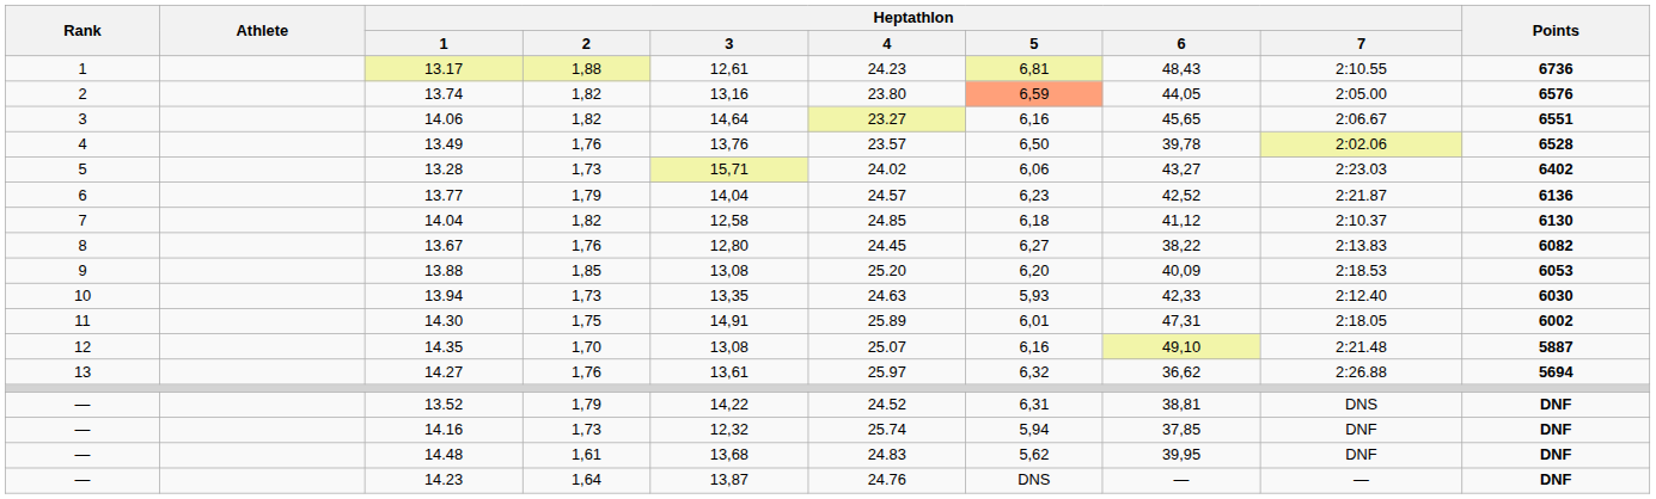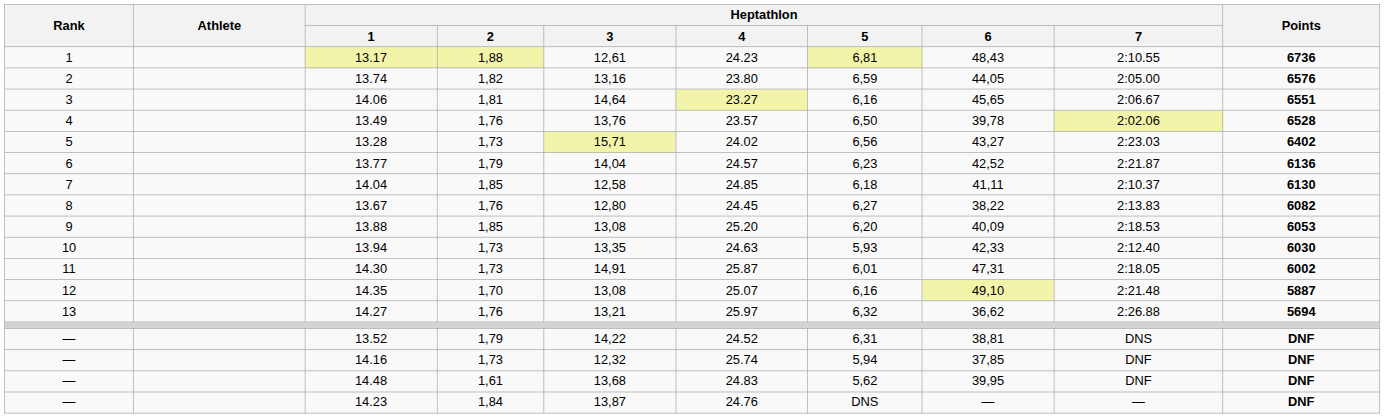13.74 | Heptathlon / 5: lightsalmon background -> no background
14.06 | Heptathlon / 2: 1,82 -> 1,81
13.28 | Heptathlon / 5: 6,06 -> 6,56
14.04 | Heptathlon / 2: 1,82 -> 1,85
14.04 | Heptathlon / 6: 41,12 -> 41,11
14.30 | Heptathlon / 2: 1,75 -> 1,73
14.30 | Heptathlon / 4: 25.89 -> 25.87
14.27 | Heptathlon / 3: 13,61 -> 13,21
14.23 | Heptathlon / 2: 1,64 -> 1,84
